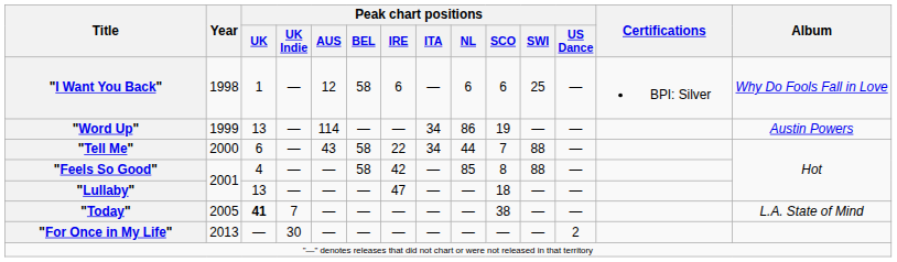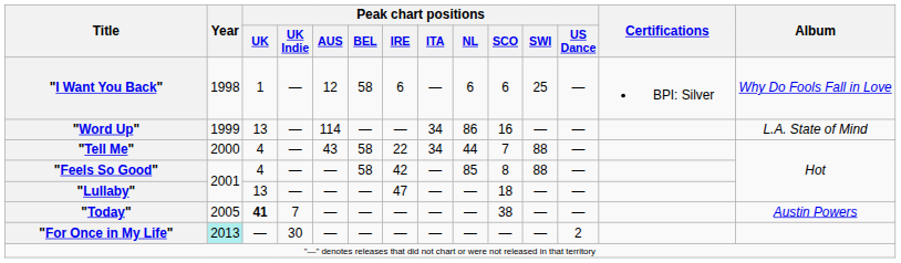"Word Up" | Peak chart positions / SCO: 19 -> 16
"Word Up" | Album: Austin Powers -> L.A. State of Mind
"Tell Me" | Peak chart positions / UK: 6 -> 4
"Today" | Album: L.A. State of Mind -> Austin Powers
"For Once in My Life" | Year: no background -> paleturquoise background
